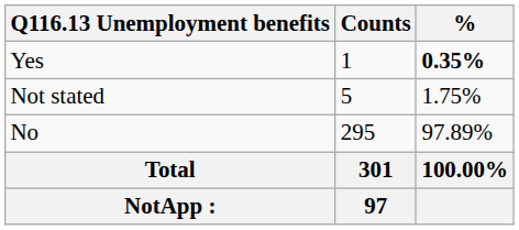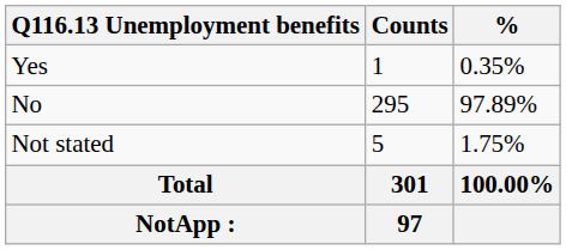Yes | %: bold -> normal
rows swapped: No <-> Not stated
